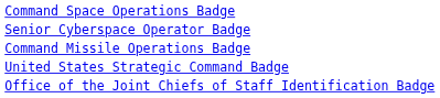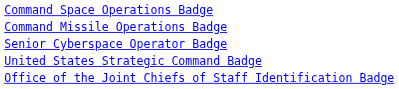rows swapped: Senior Cyberspace Operator Badge <-> Command Missile Operations Badge
